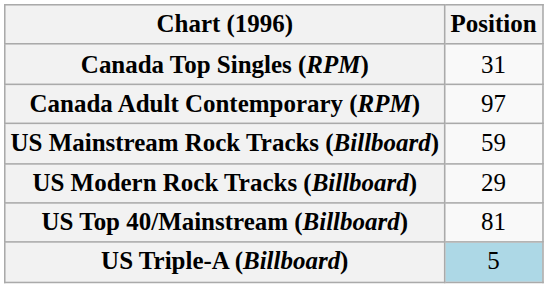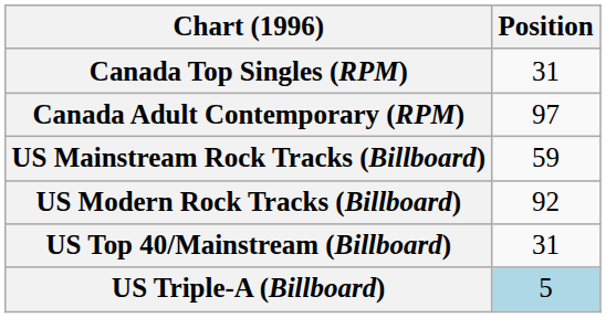US Modern Rock Tracks (Billboard) | Position: 29 -> 92
US Top 40/Mainstream (Billboard) | Position: 81 -> 31
